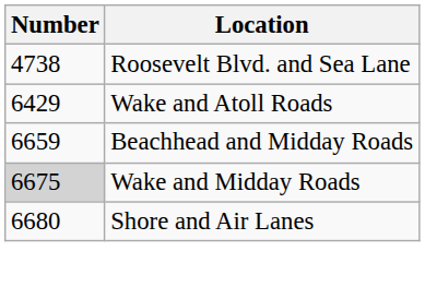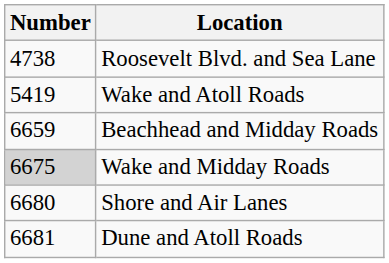Wake and Atoll Roads | Number: 6429 -> 5419
+ row: 6681 | Dune and Atoll Roads
